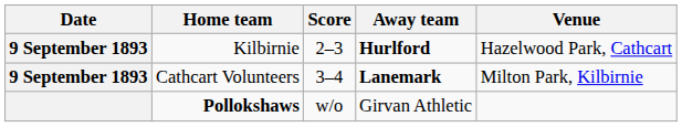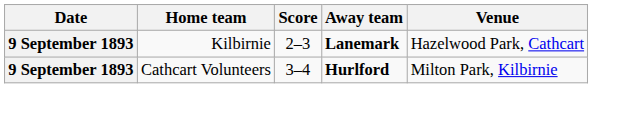Kilbirnie | Away team: Hurlford -> Lanemark
Cathcart Volunteers | Away team: Lanemark -> Hurlford
- row: Pollokshaws | w/o | Girvan Athletic
